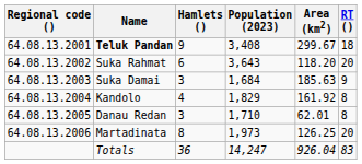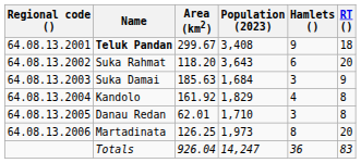columns swapped: Area (km2) <-> Hamlets ()
